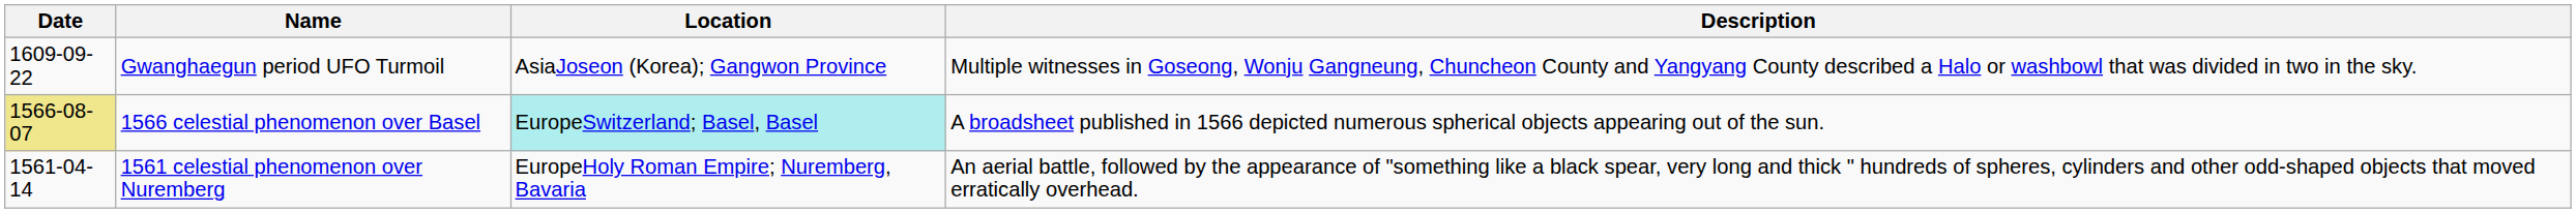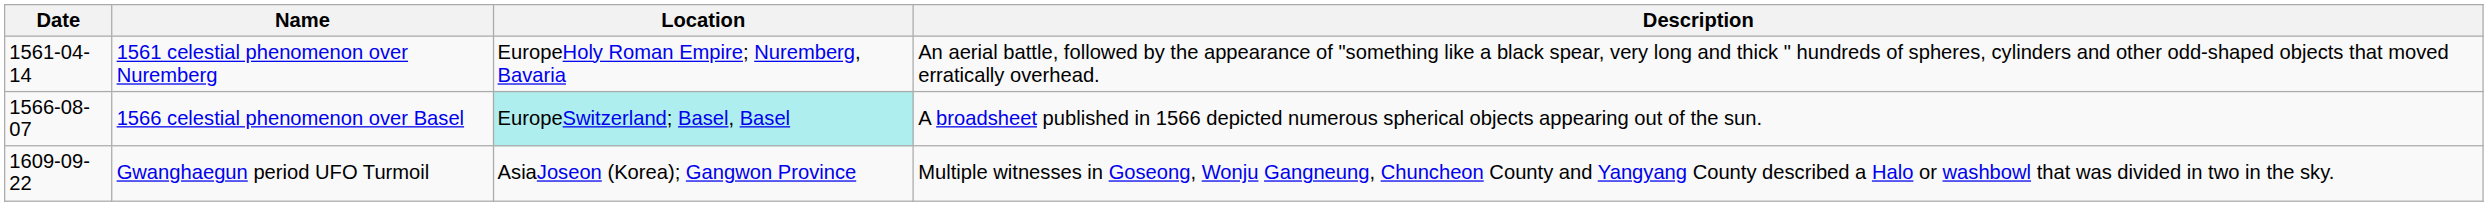rows swapped: 1561 celestial phenomenon over Nuremberg <-> Gwanghaegun period UFO Turmoil
1566 celestial phenomenon over Basel | Date: khaki background -> no background
